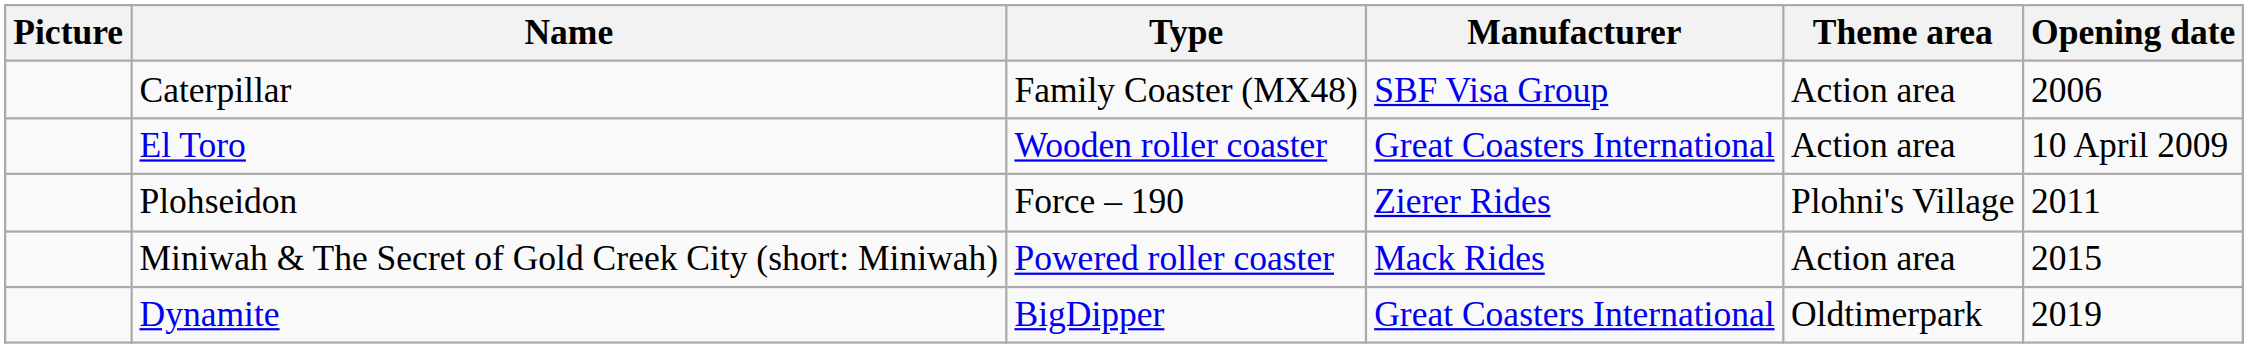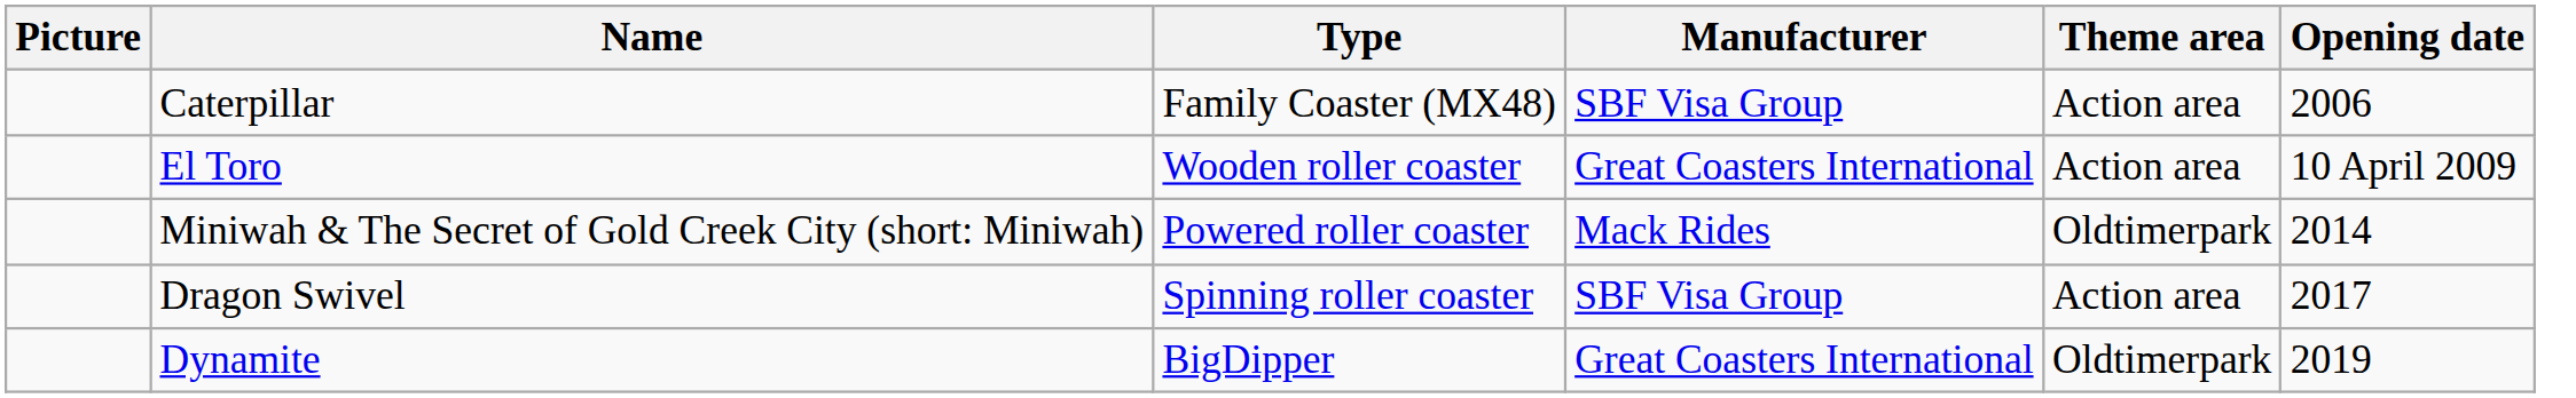- row: Plohseidon | Force – 190 | Zierer Rides | Plohni's Village | 2011
Miniwah & The Secret of Gold Creek City (short: Miniwah) | Theme area: Action area -> Oldtimerpark
Miniwah & The Secret of Gold Creek City (short: Miniwah) | Opening date: 2015 -> 2014
+ row: Dragon Swivel | Spinning roller coaster | SBF Visa Group | Action area | 2017
